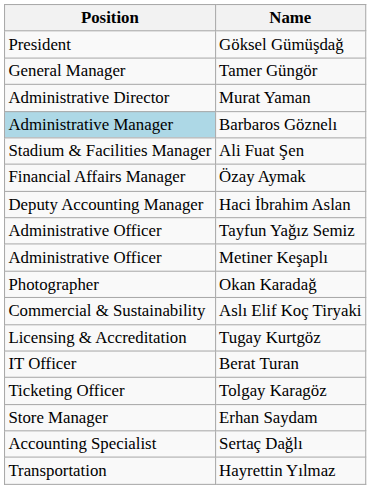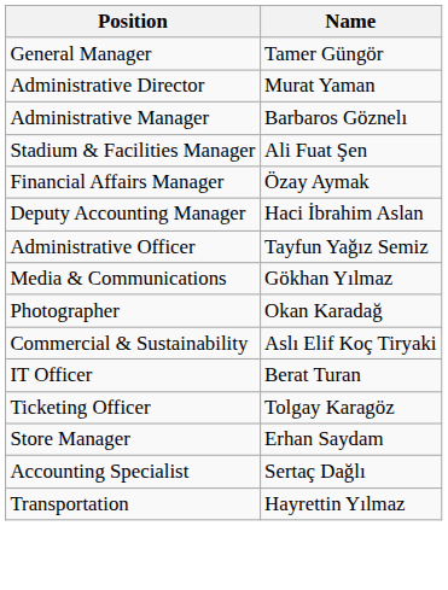- row: President | Göksel Gümüşdağ
Barbaros Göznelı | Position: lightblue background -> no background
- row: Administrative Officer | Metiner Keşaplı
+ row: Media & Communications | Gökhan Yılmaz
- row: Licensing & Accreditation | Tugay Kurtgöz
